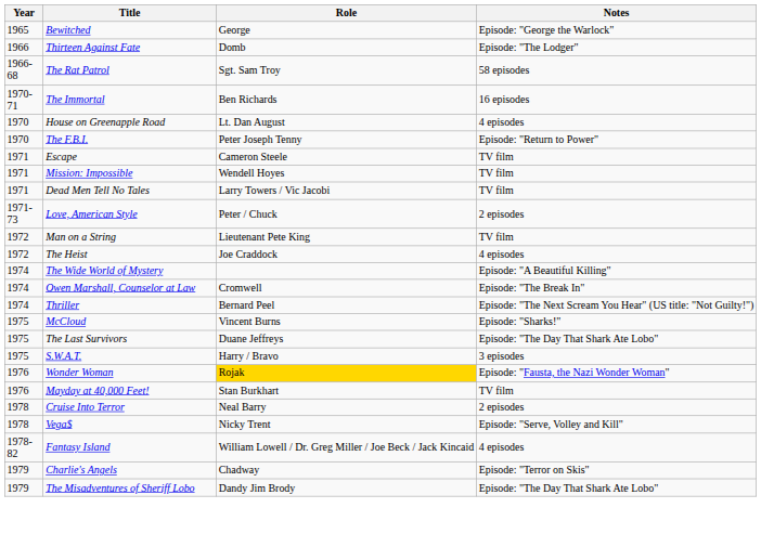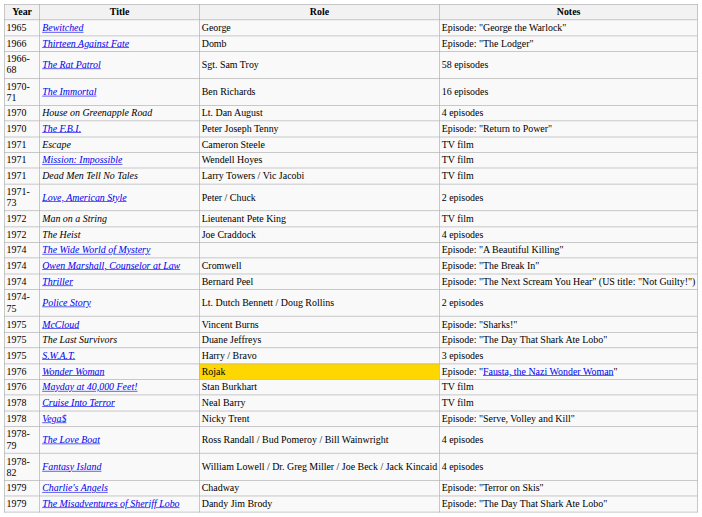+ row: 1974-75 | Police Story | Lt. Dutch Bennett / Doug Rollins | 2 episodes
Cruise Into Terror | Notes: 2 episodes -> TV film
+ row: 1978-79 | The Love Boat | Ross Randall / Bud Pomeroy / Bill Wainwright | 4 episodes
